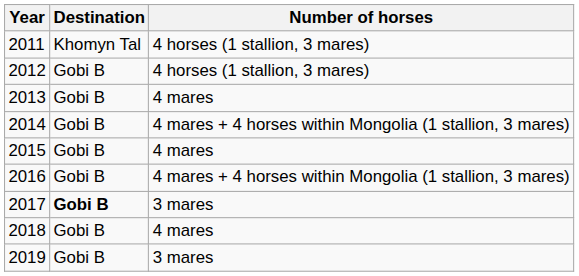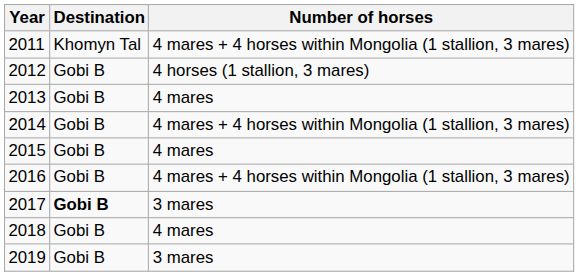2011 | Number of horses: 4 horses (1 stallion, 3 mares) -> 4 mares + 4 horses within Mongolia (1 stallion, 3 mares)
